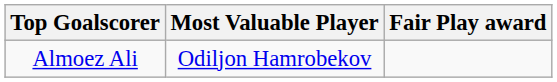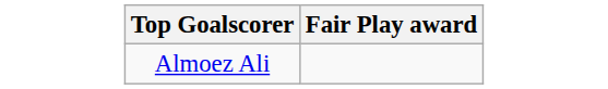- column: Most Valuable Player | Odiljon Hamrobekov
